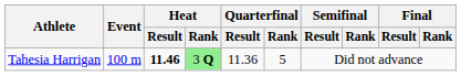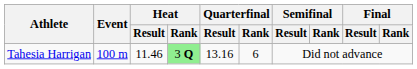Tahesia Harrigan | Heat / Result: bold -> normal
Tahesia Harrigan | Quarterfinal / Result: 11.36 -> 13.16
Tahesia Harrigan | Quarterfinal / Rank: 5 -> 6
